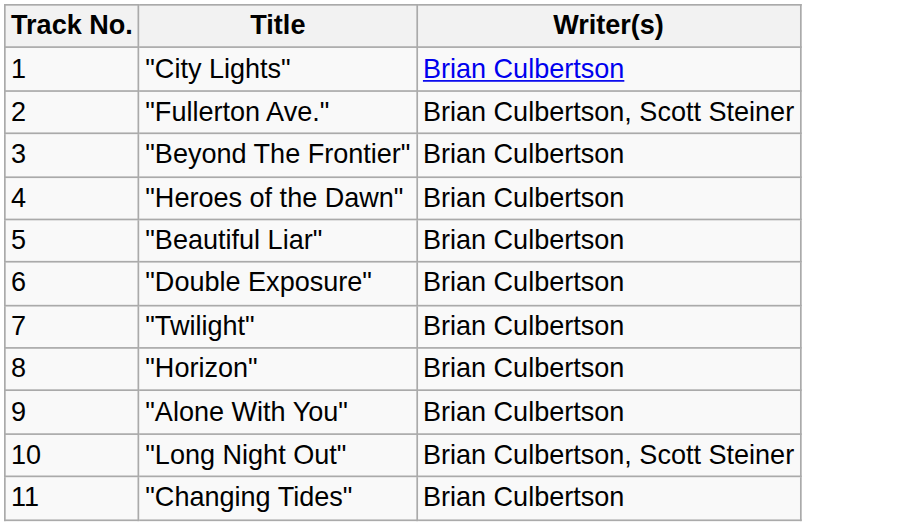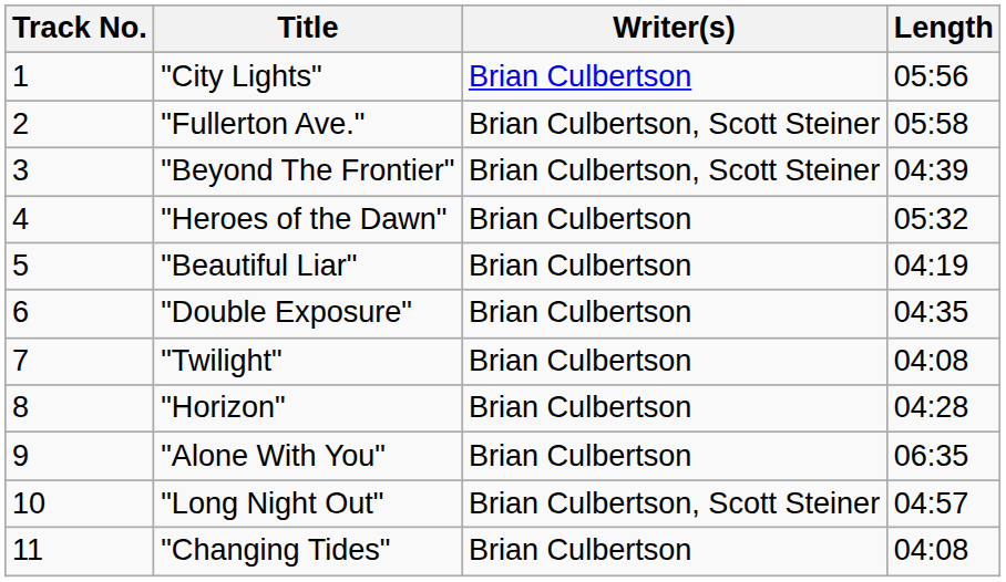+ column: Length | 05:56 | 05:58 | 04:39 | 05:32 | 04:19 | 04:35 | 04:08 | 04:28 | 06:35 | 04:57 | 04:08
"Beyond The Frontier" | Writer(s): Brian Culbertson -> Brian Culbertson, Scott Steiner
